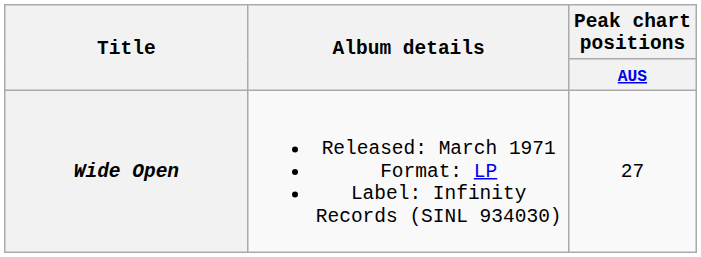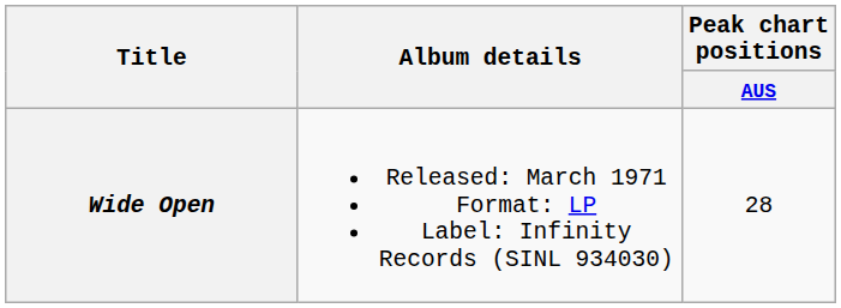Wide Open | Peak chart positions / AUS: 27 -> 28
